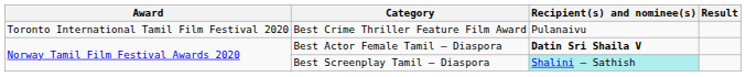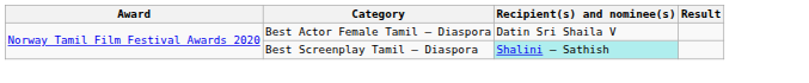- row: Toronto International Tamil Film Festival 2020 | Best Crime Thriller Feature Film Award | Pulanaivu
Best Actor Female Tamil – Diaspora | Recipient(s) and nominee(s): bold -> normal
